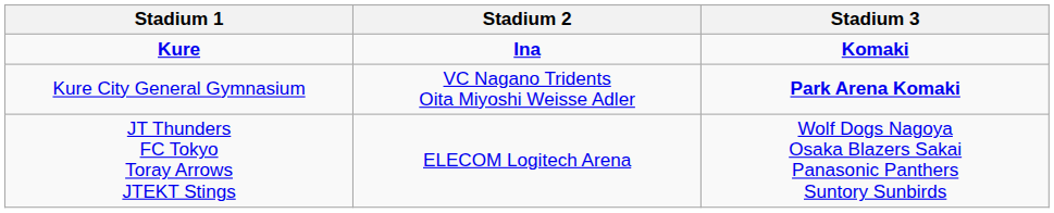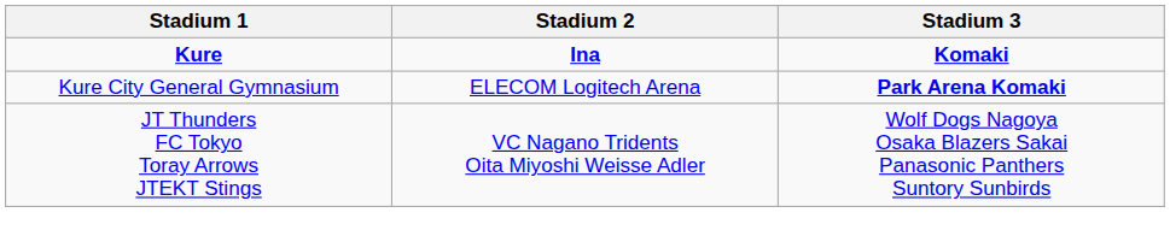Kure City General Gymnasium | Stadium 2: VC Nagano Tridents Oita Miyoshi Weisse Adler -> ELECOM Logitech Arena
JT Thunders FC Tokyo Toray Arrows JTEKT Stings | Stadium 2: ELECOM Logitech Arena -> VC Nagano Tridents Oita Miyoshi Weisse Adler
